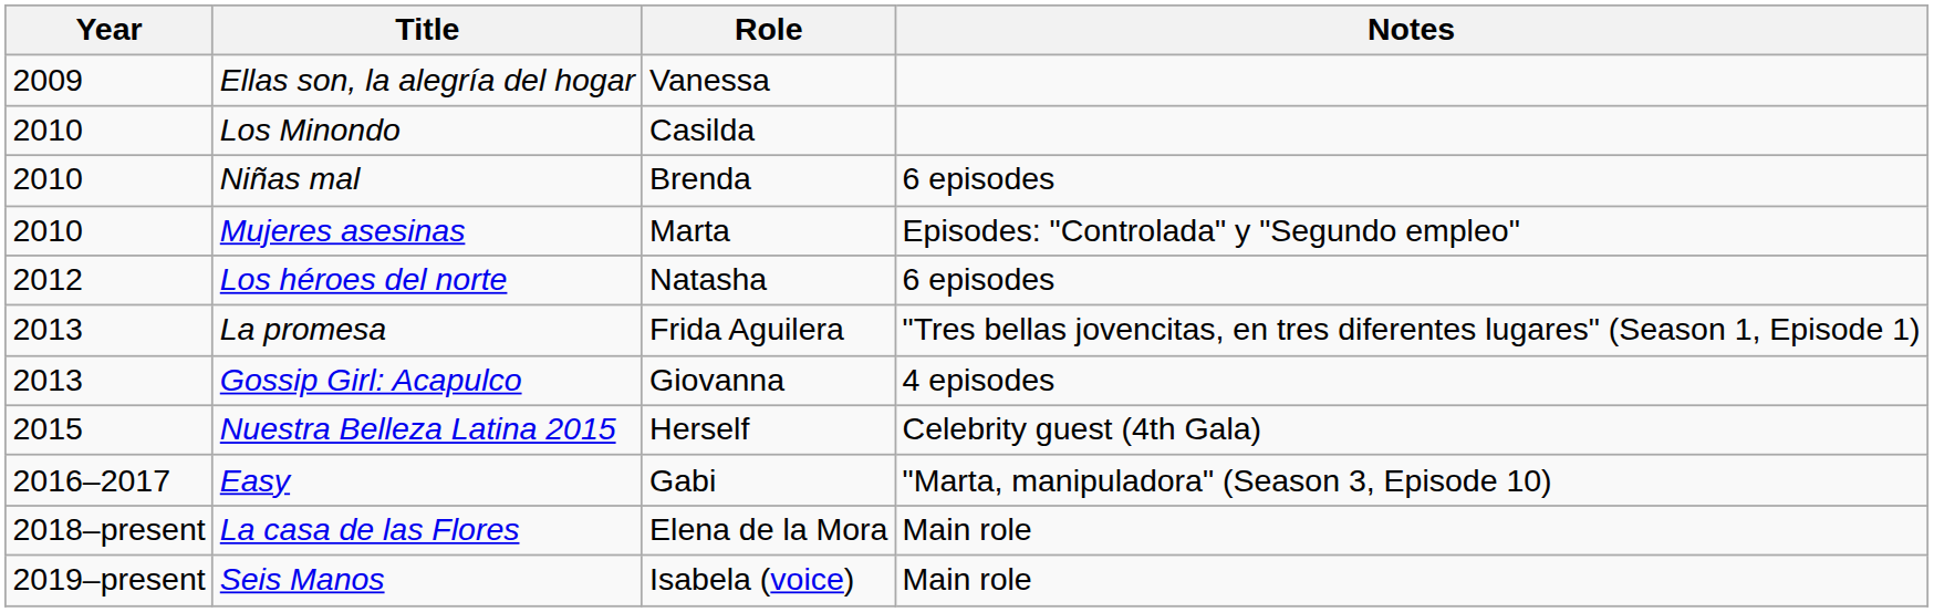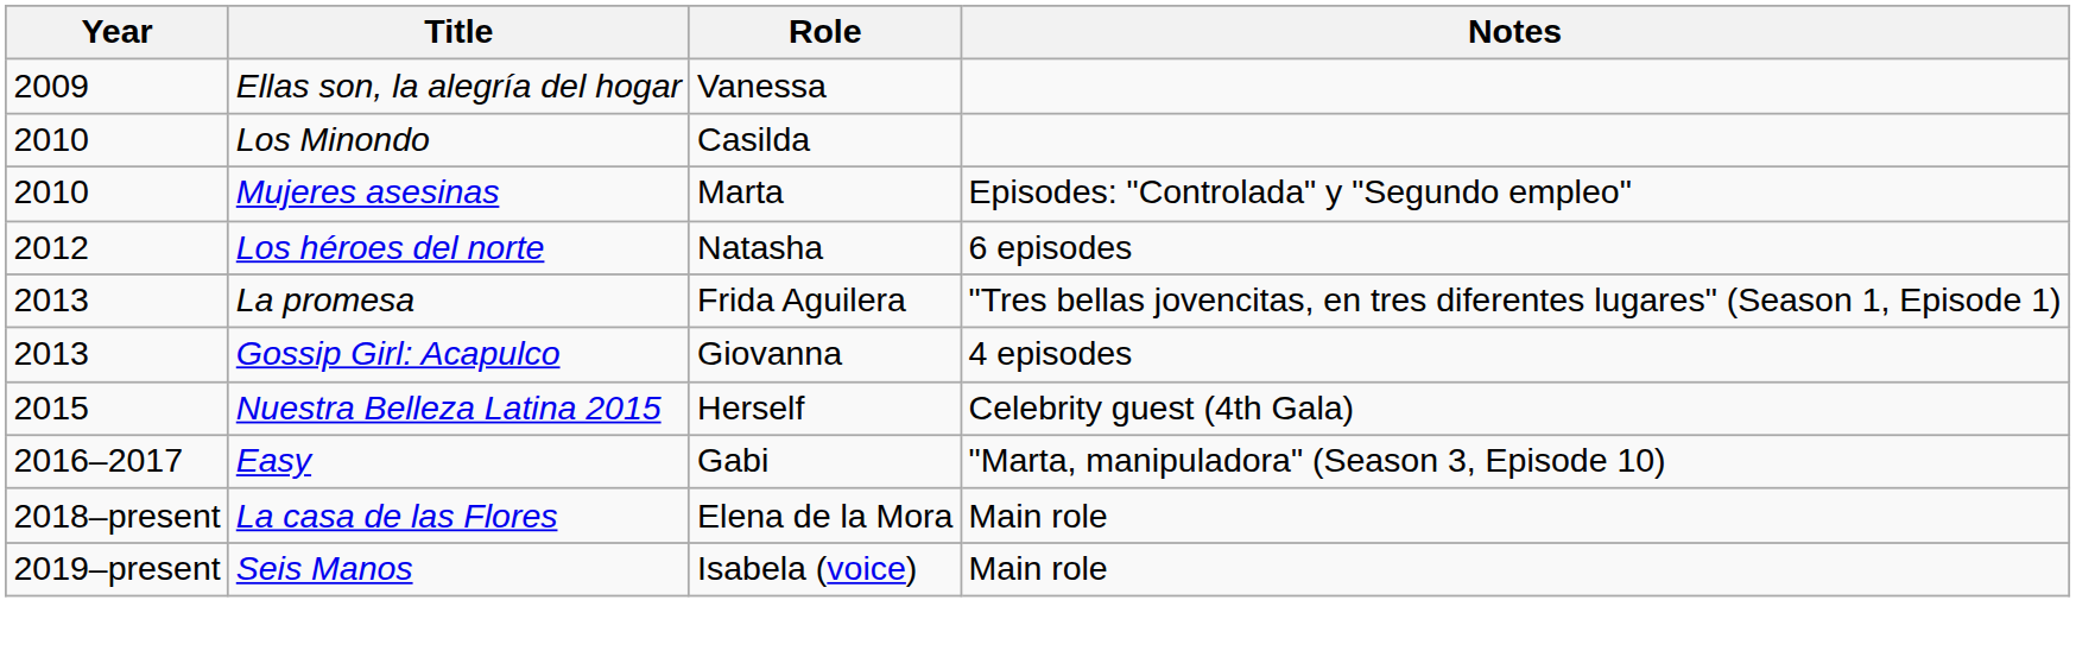- row: 2010 | Niñas mal | Brenda | 6 episodes
